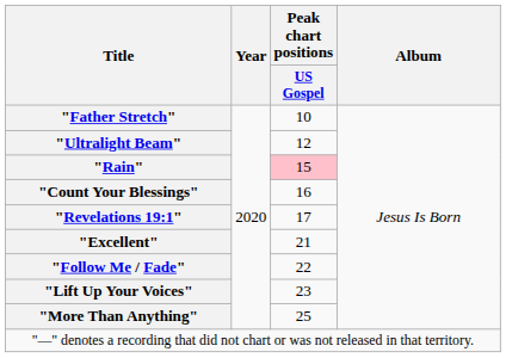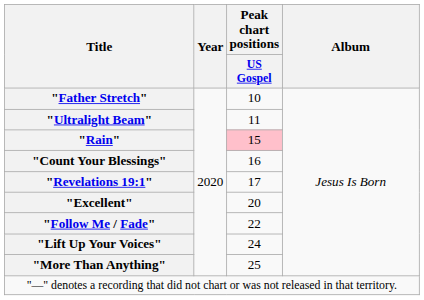"Ultralight Beam" | Peak chart positions / US Gospel: 12 -> 11
"Excellent" | Peak chart positions / US Gospel: 21 -> 20
"Lift Up Your Voices" | Peak chart positions / US Gospel: 23 -> 24
